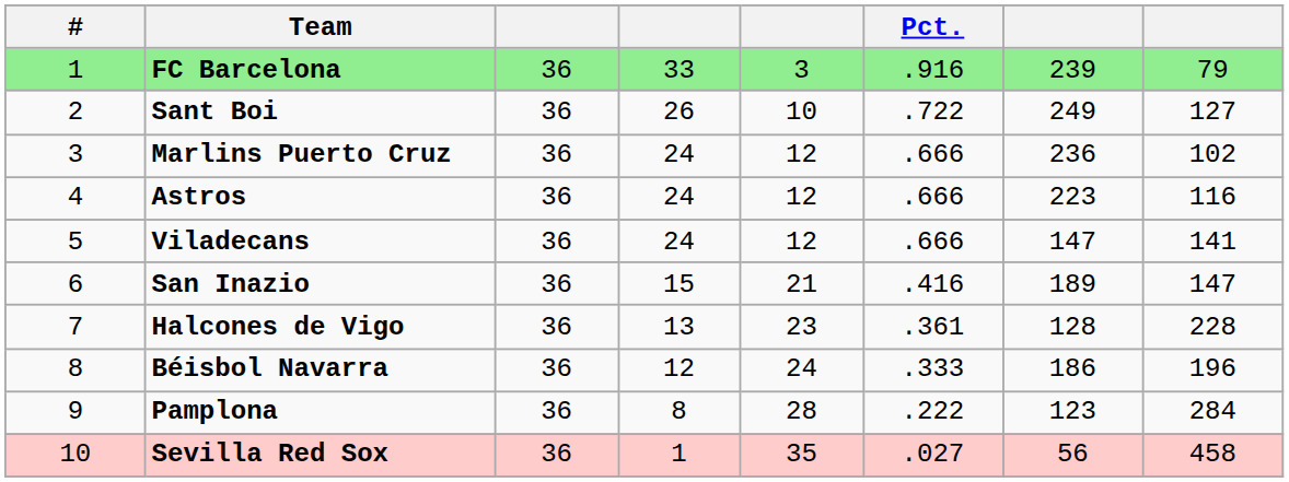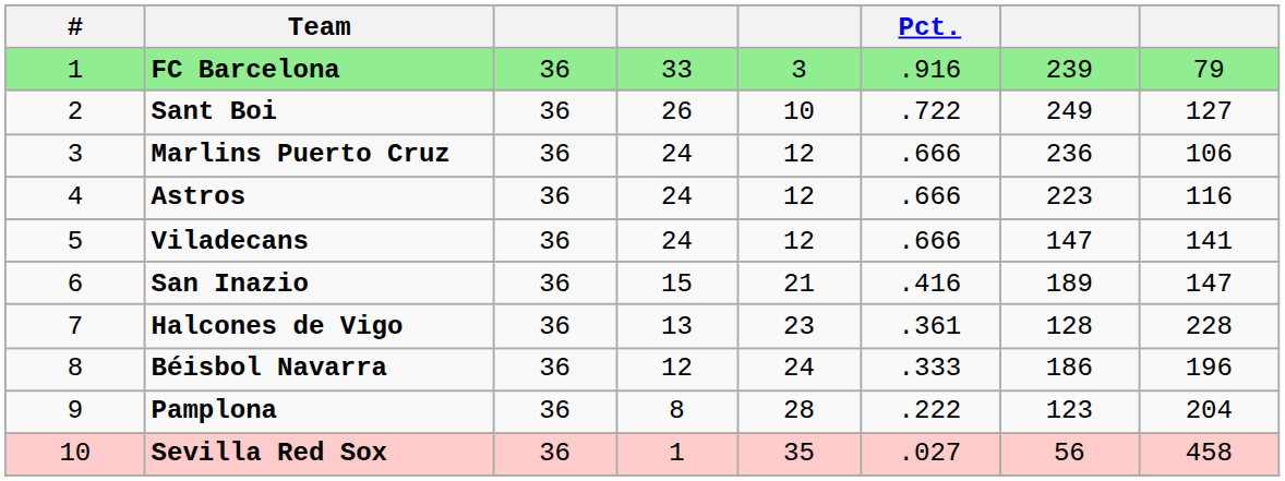Marlins Puerto Cruz | column 8: 102 -> 106
Pamplona | column 8: 284 -> 204
